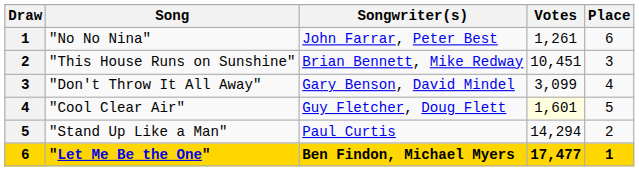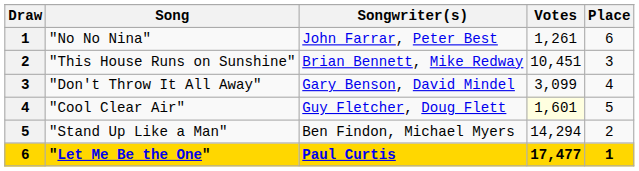"Stand Up Like a Man" | Songwriter(s): Paul Curtis -> Ben Findon, Michael Myers
"Let Me Be the One" | Songwriter(s): Ben Findon, Michael Myers -> Paul Curtis
